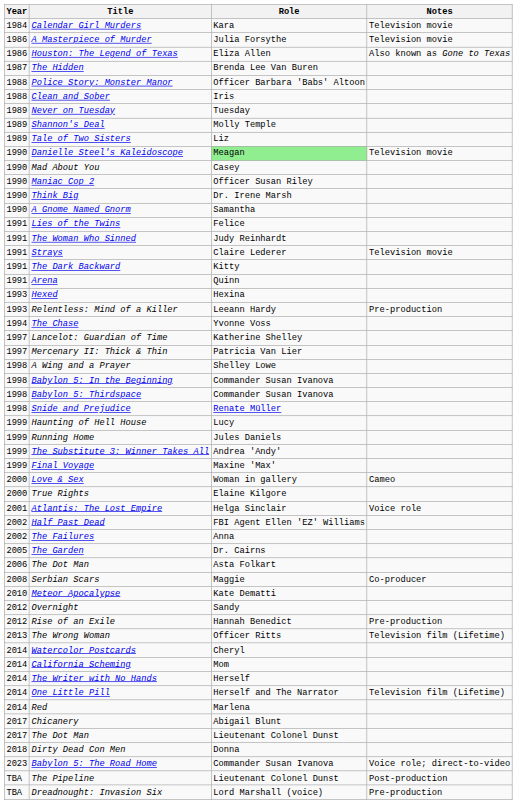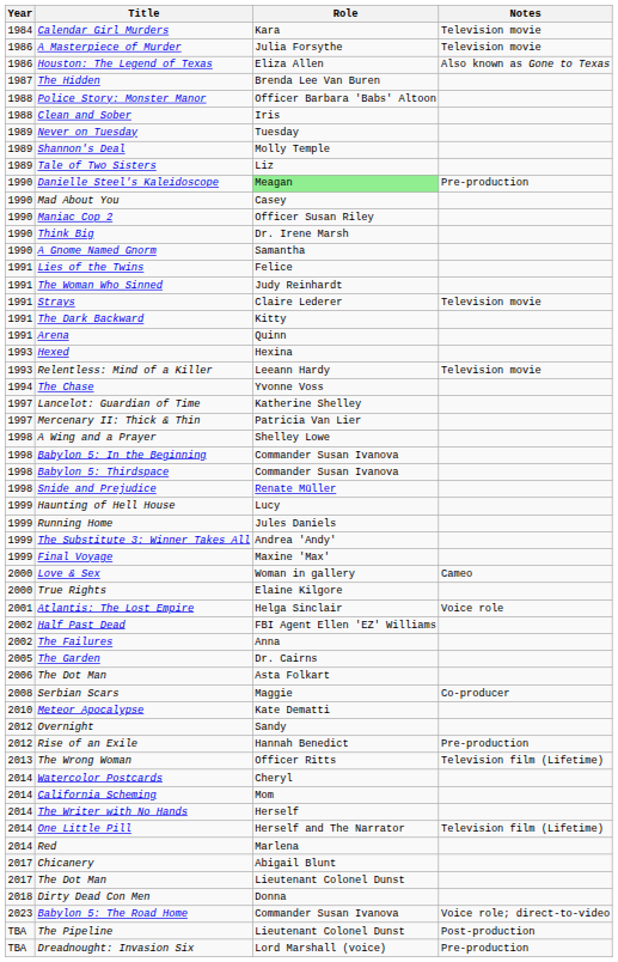Danielle Steel's Kaleidoscope | Notes: Television movie -> Pre-production
Relentless: Mind of a Killer | Notes: Pre-production -> Television movie
